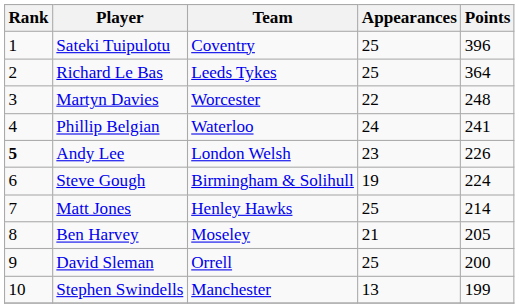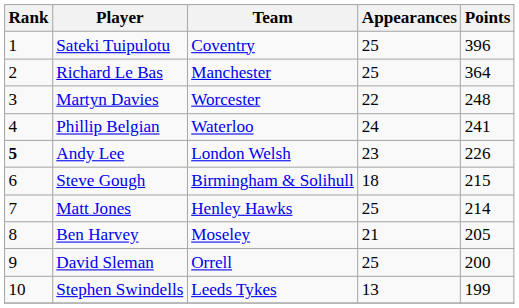Richard Le Bas | Team: Leeds Tykes -> Manchester
Steve Gough | Appearances: 19 -> 18
Steve Gough | Points: 224 -> 215
Stephen Swindells | Team: Manchester -> Leeds Tykes
